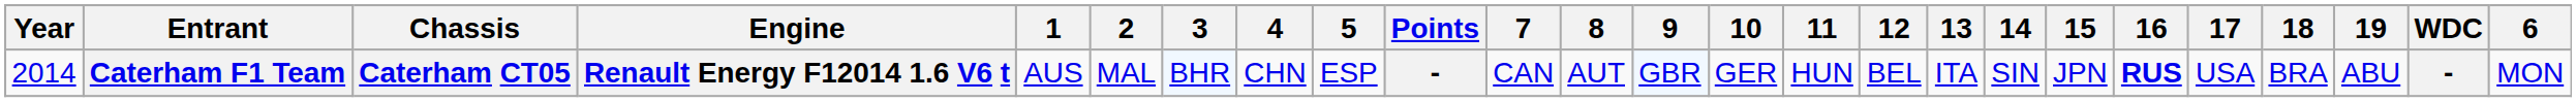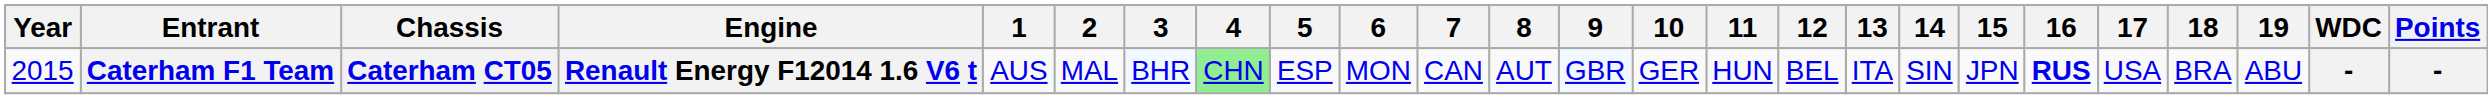columns swapped: 6 <-> Points
Caterham F1 Team | Year: 2014 -> 2015
Caterham F1 Team | 4: no background -> lightgreen background
